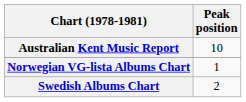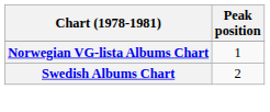- row: Australian Kent Music Report | 10
